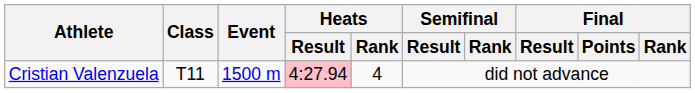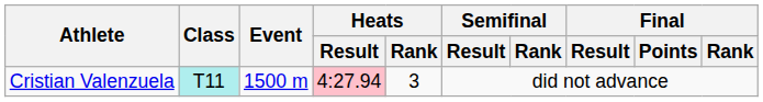Cristian Valenzuela | Class: no background -> paleturquoise background
Cristian Valenzuela | Heats / Rank: 4 -> 3
